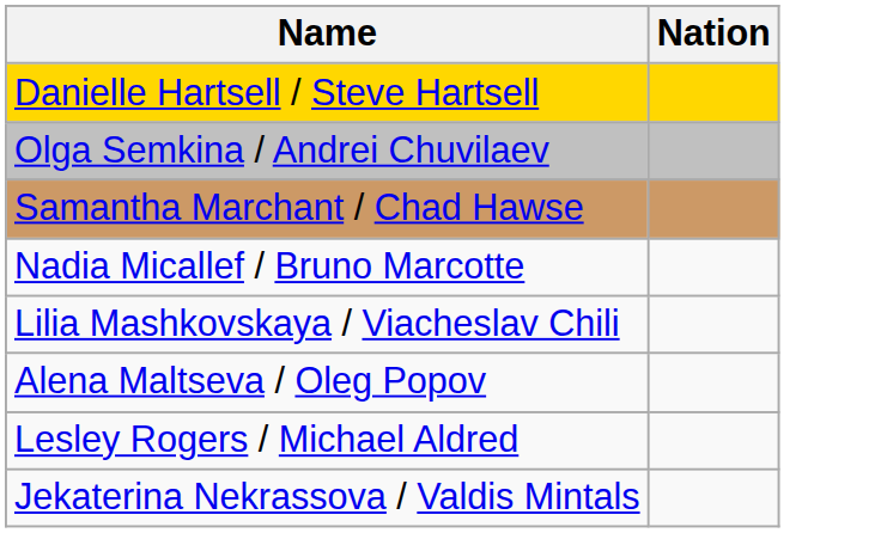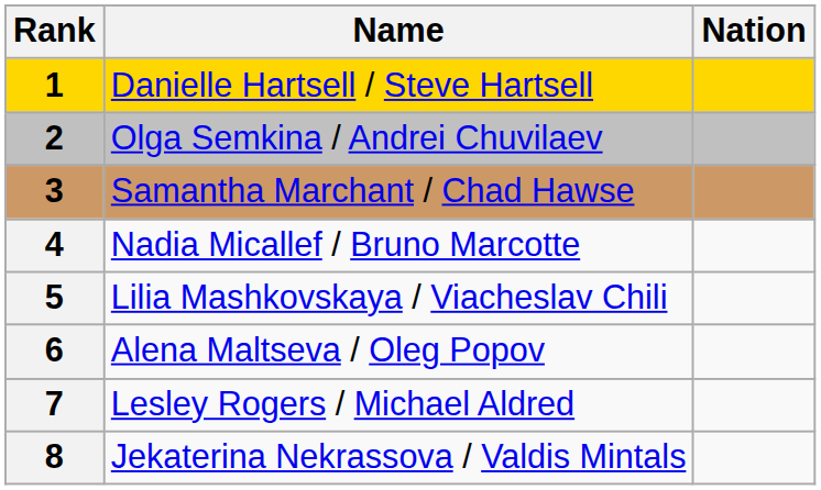+ column: Rank | 1 | 2 | 3 | 4 | 5 | 6 | 7 | 8
